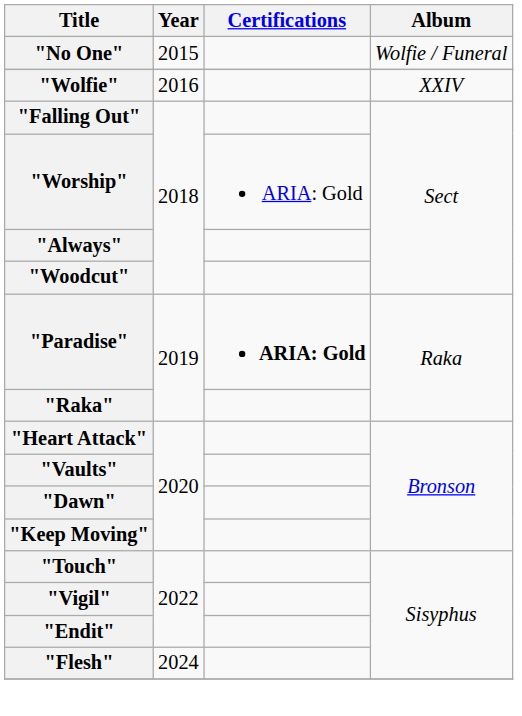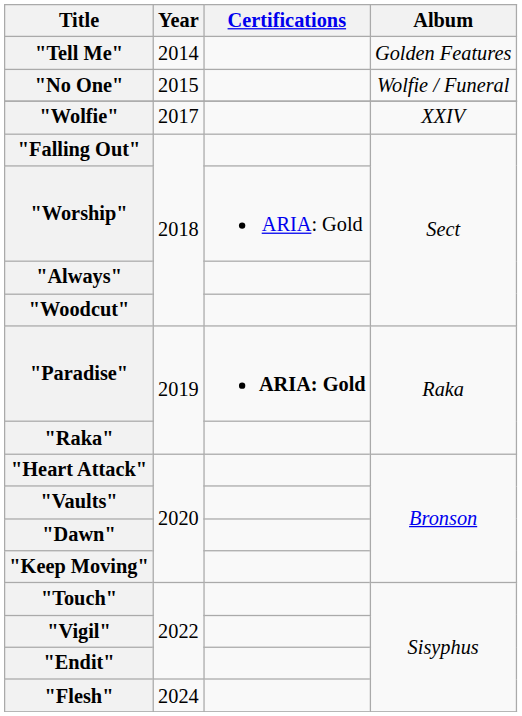+ row: "Tell Me" | 2014 | Golden Features
"Wolfie" | Year: 2016 -> 2017
